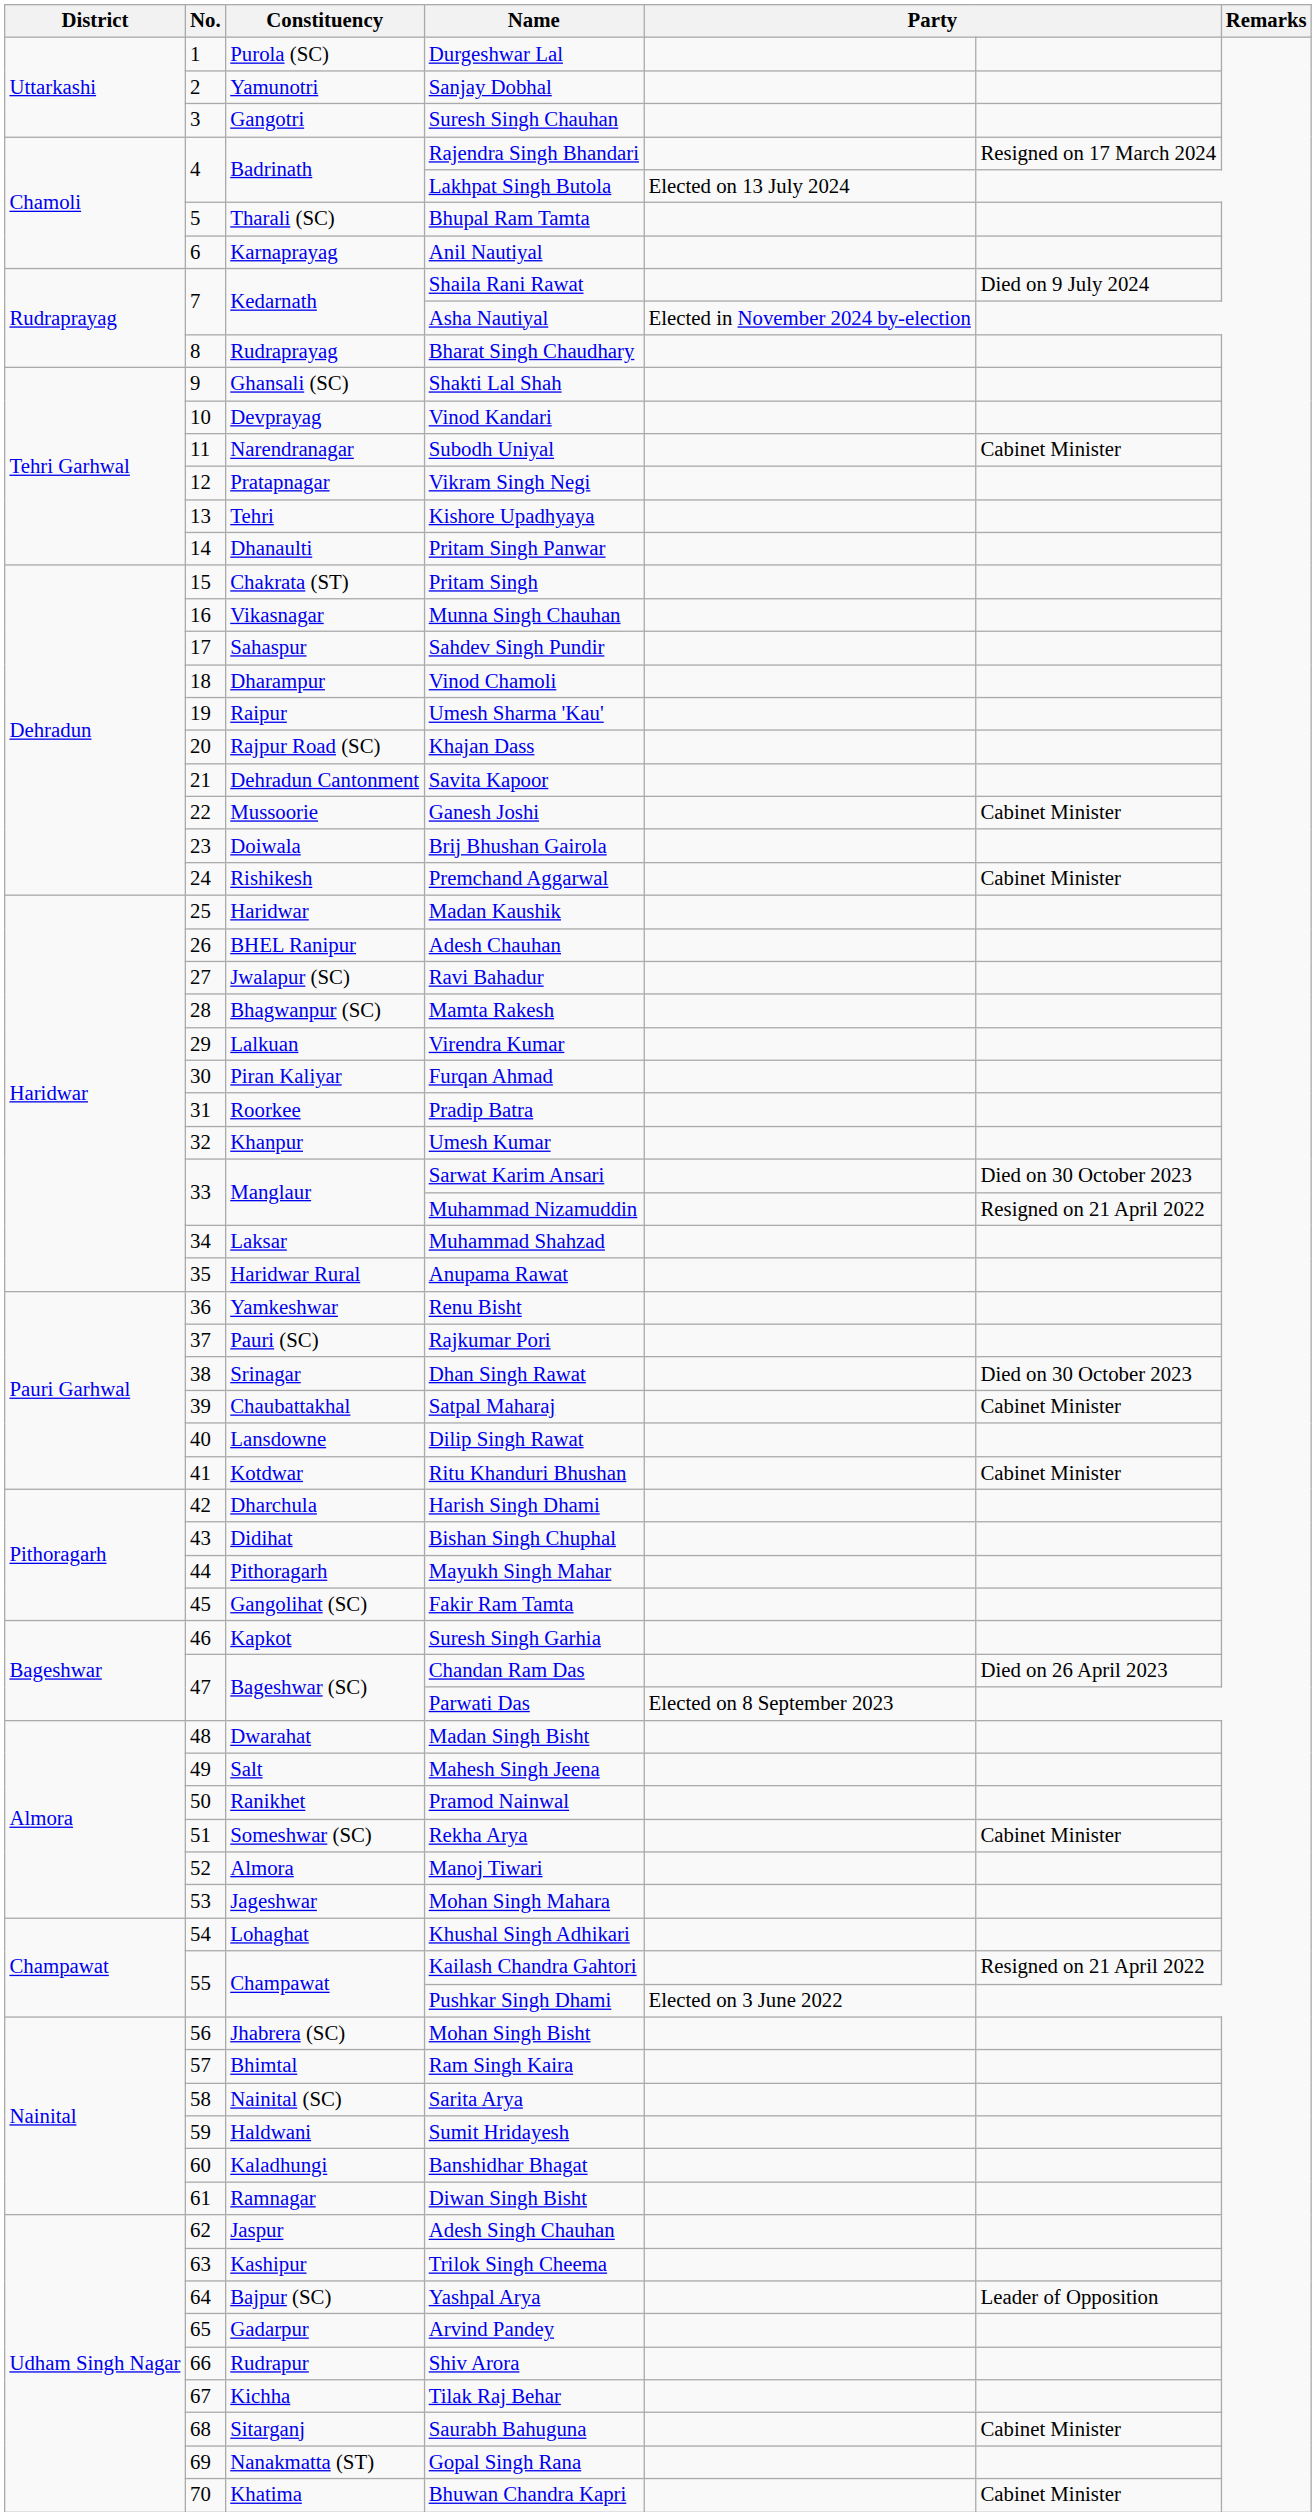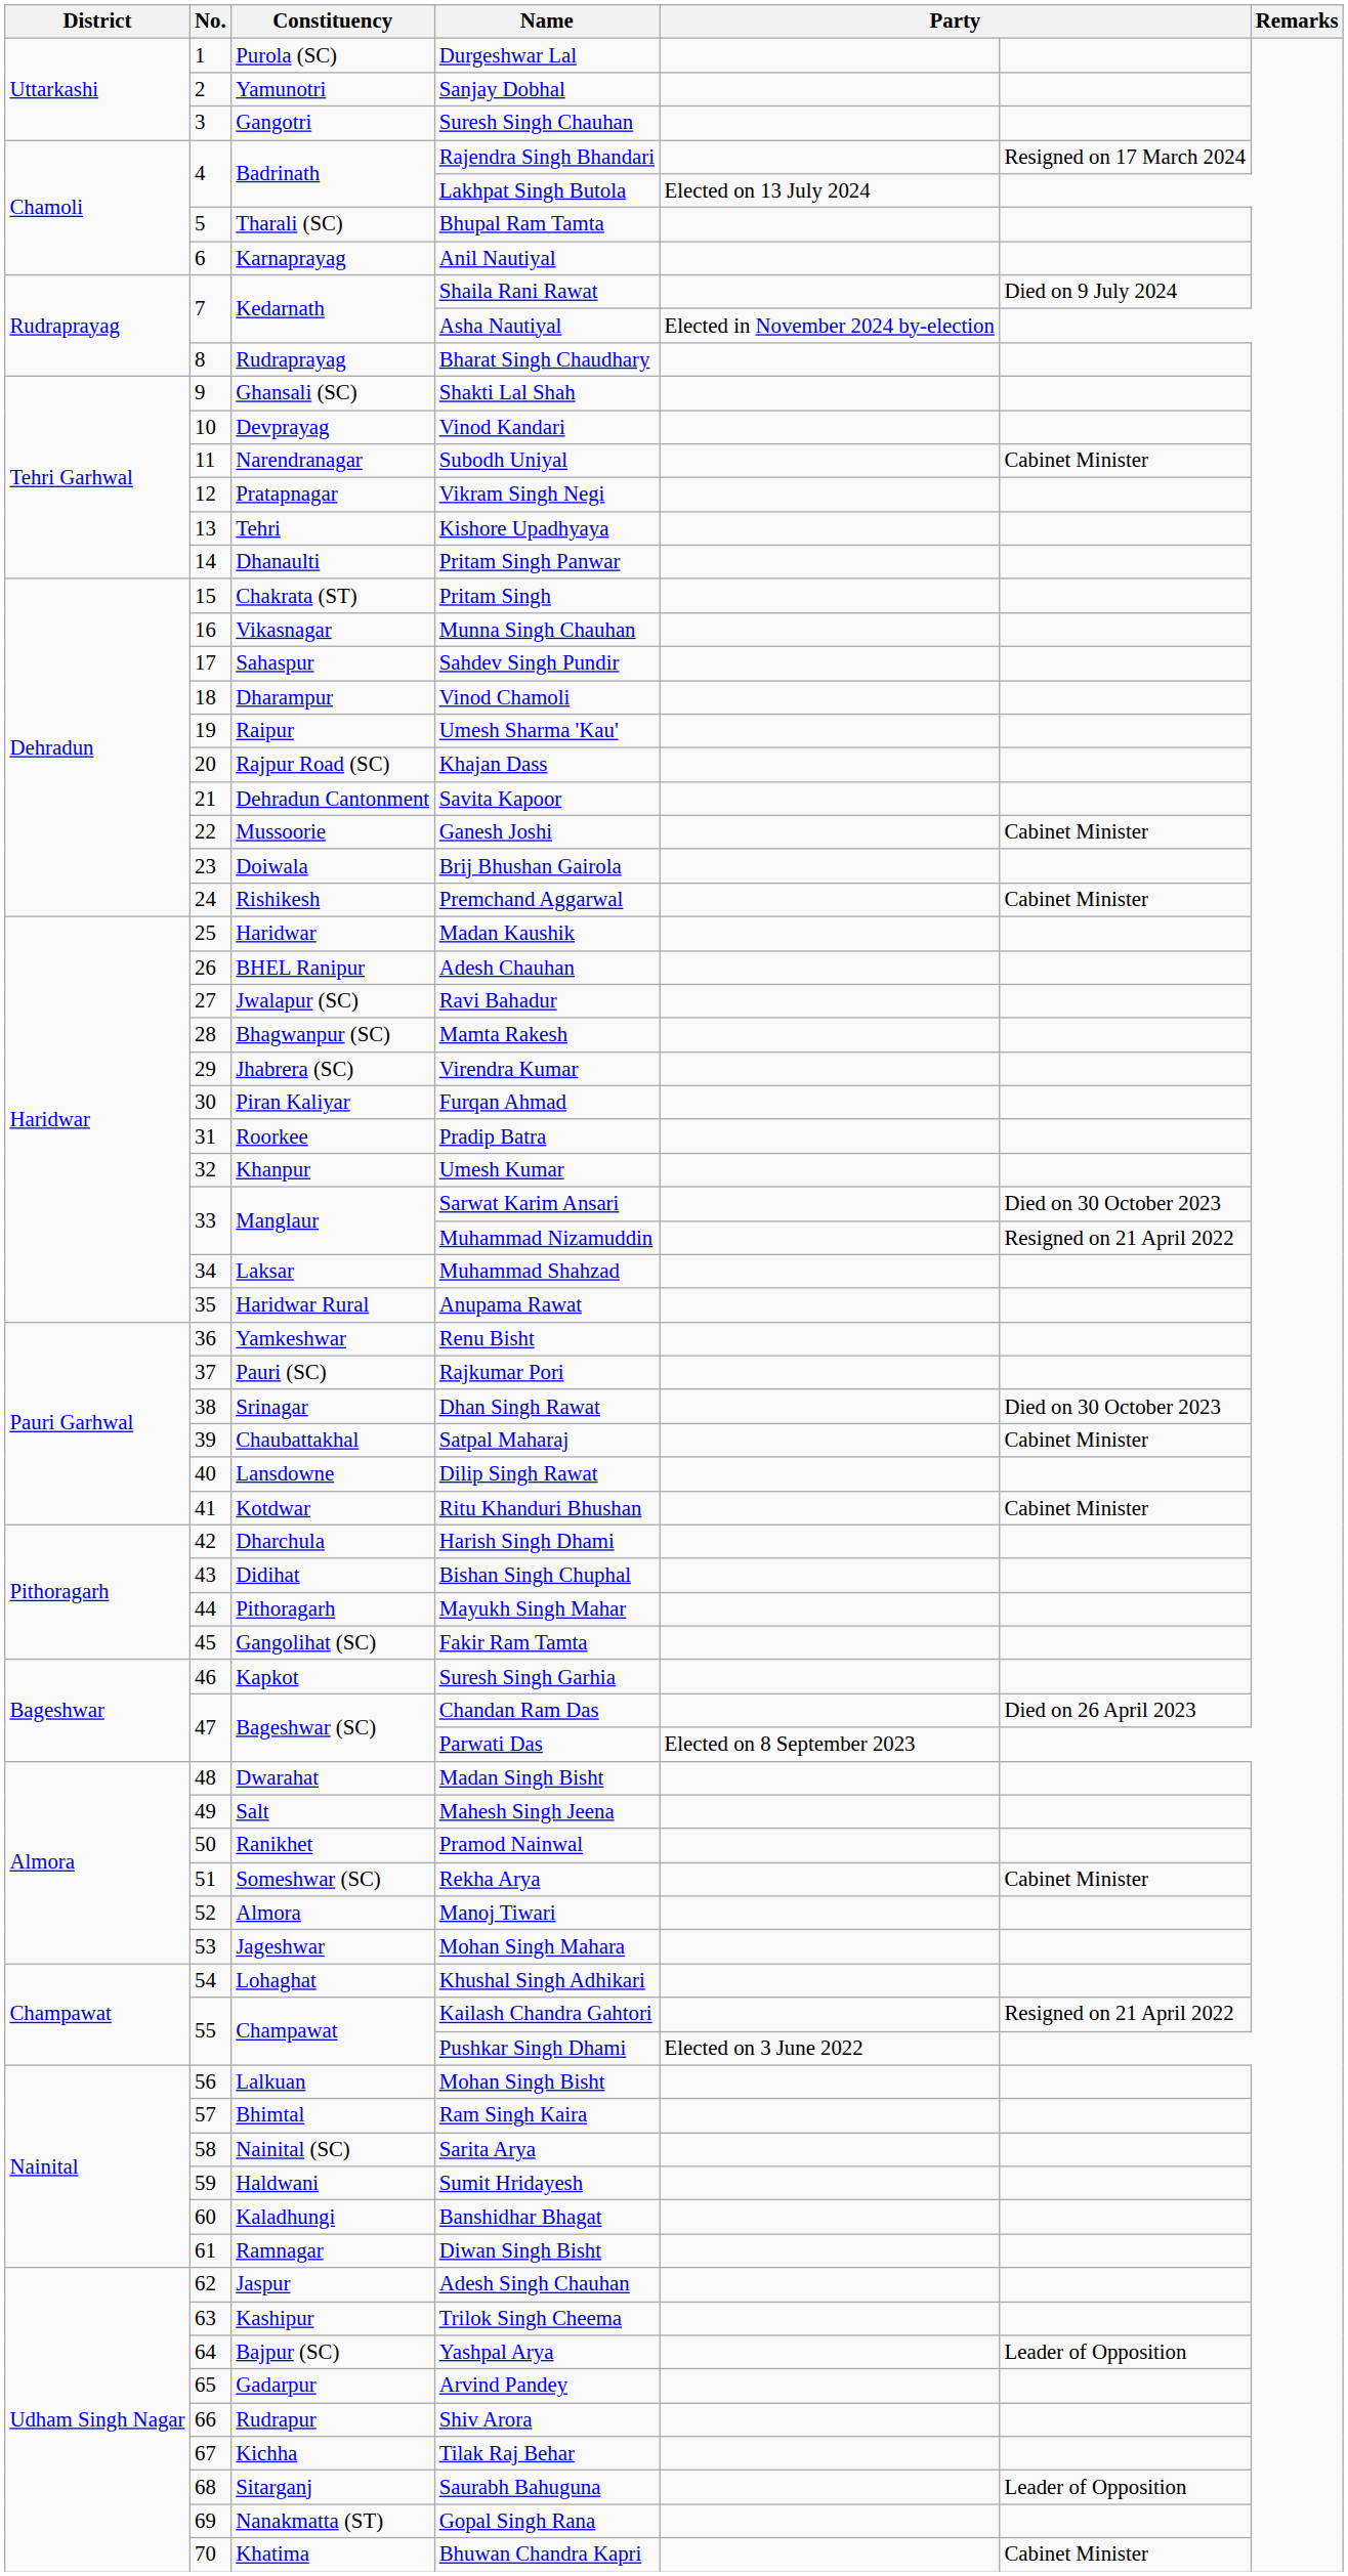Virendra Kumar | Constituency: Lalkuan -> Jhabrera (SC)
Mohan Singh Bisht | Constituency: Jhabrera (SC) -> Lalkuan
Saurabh Bahuguna | column 6: Cabinet Minister -> Leader of Opposition
